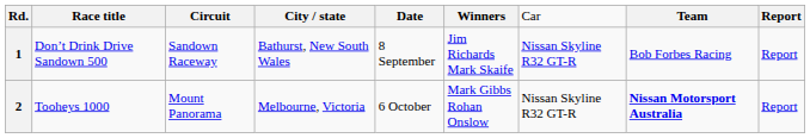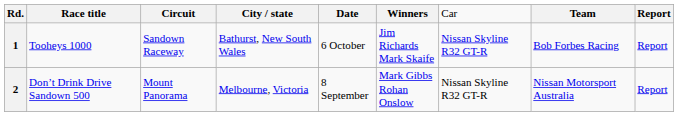1 | column 2: Don’t Drink Drive Sandown 500 -> Tooheys 1000
1 | column 5: 8 September -> 6 October
2 | column 2: Tooheys 1000 -> Don’t Drink Drive Sandown 500
2 | column 5: 6 October -> 8 September
2 | column 8: bold -> normal
